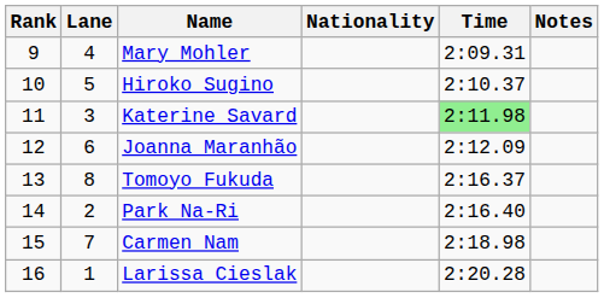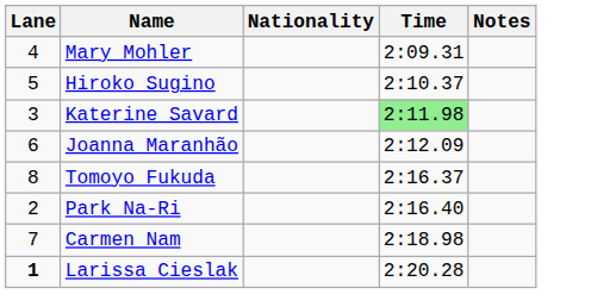- column: Rank | 9 | 10 | 11 | 12 | 13 | 14 | 15 | 16
Larissa Cieslak | Lane: normal -> bold
